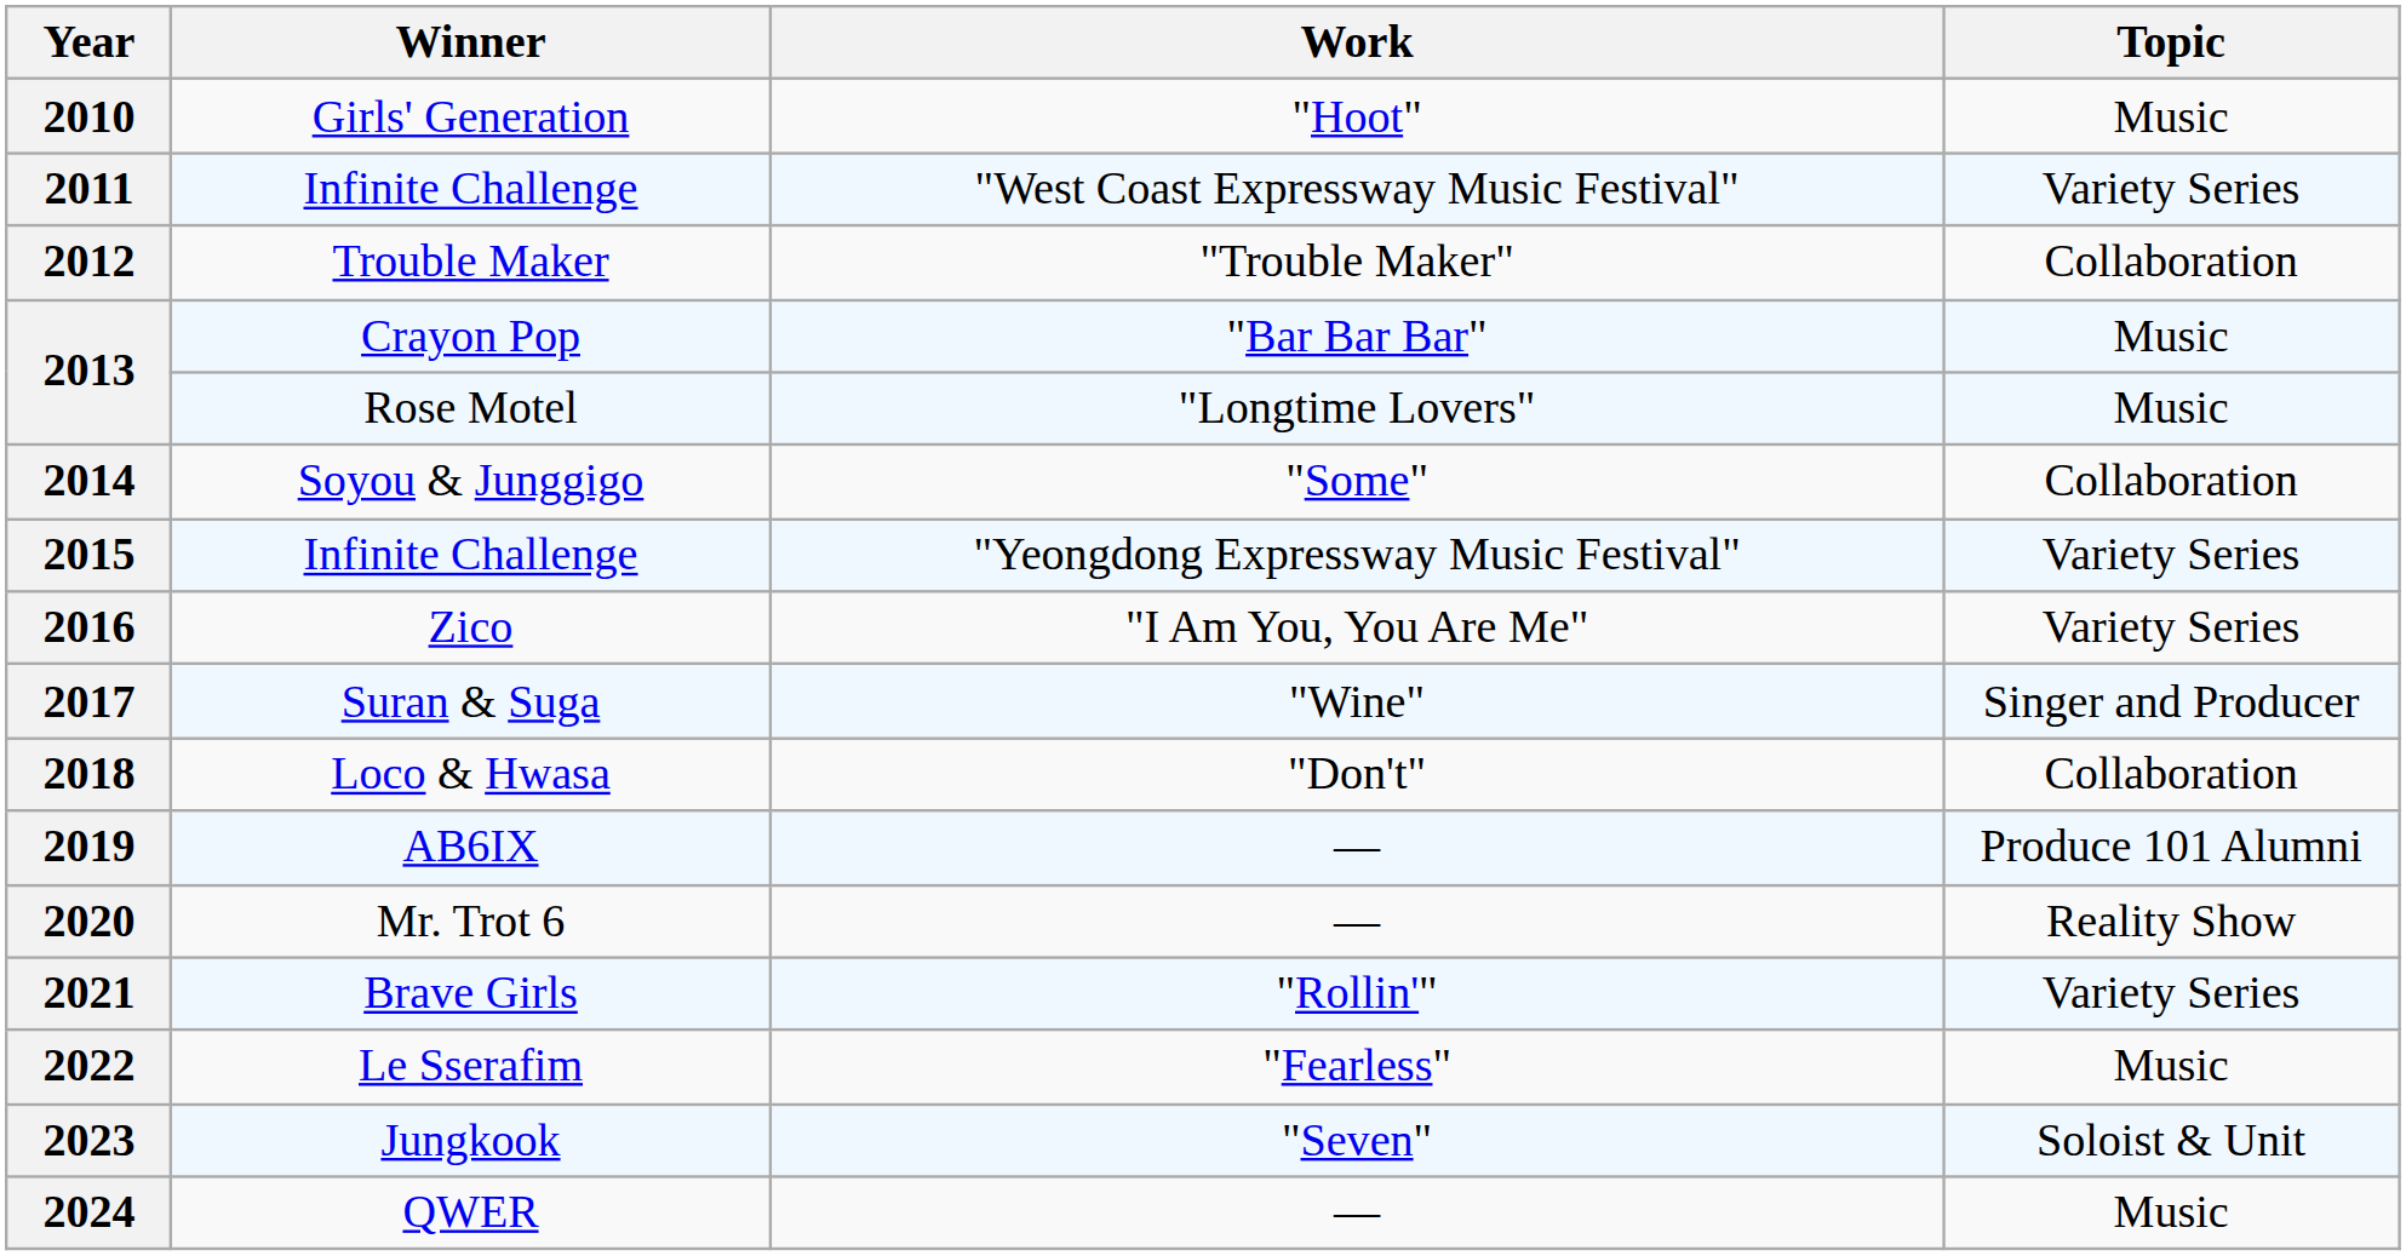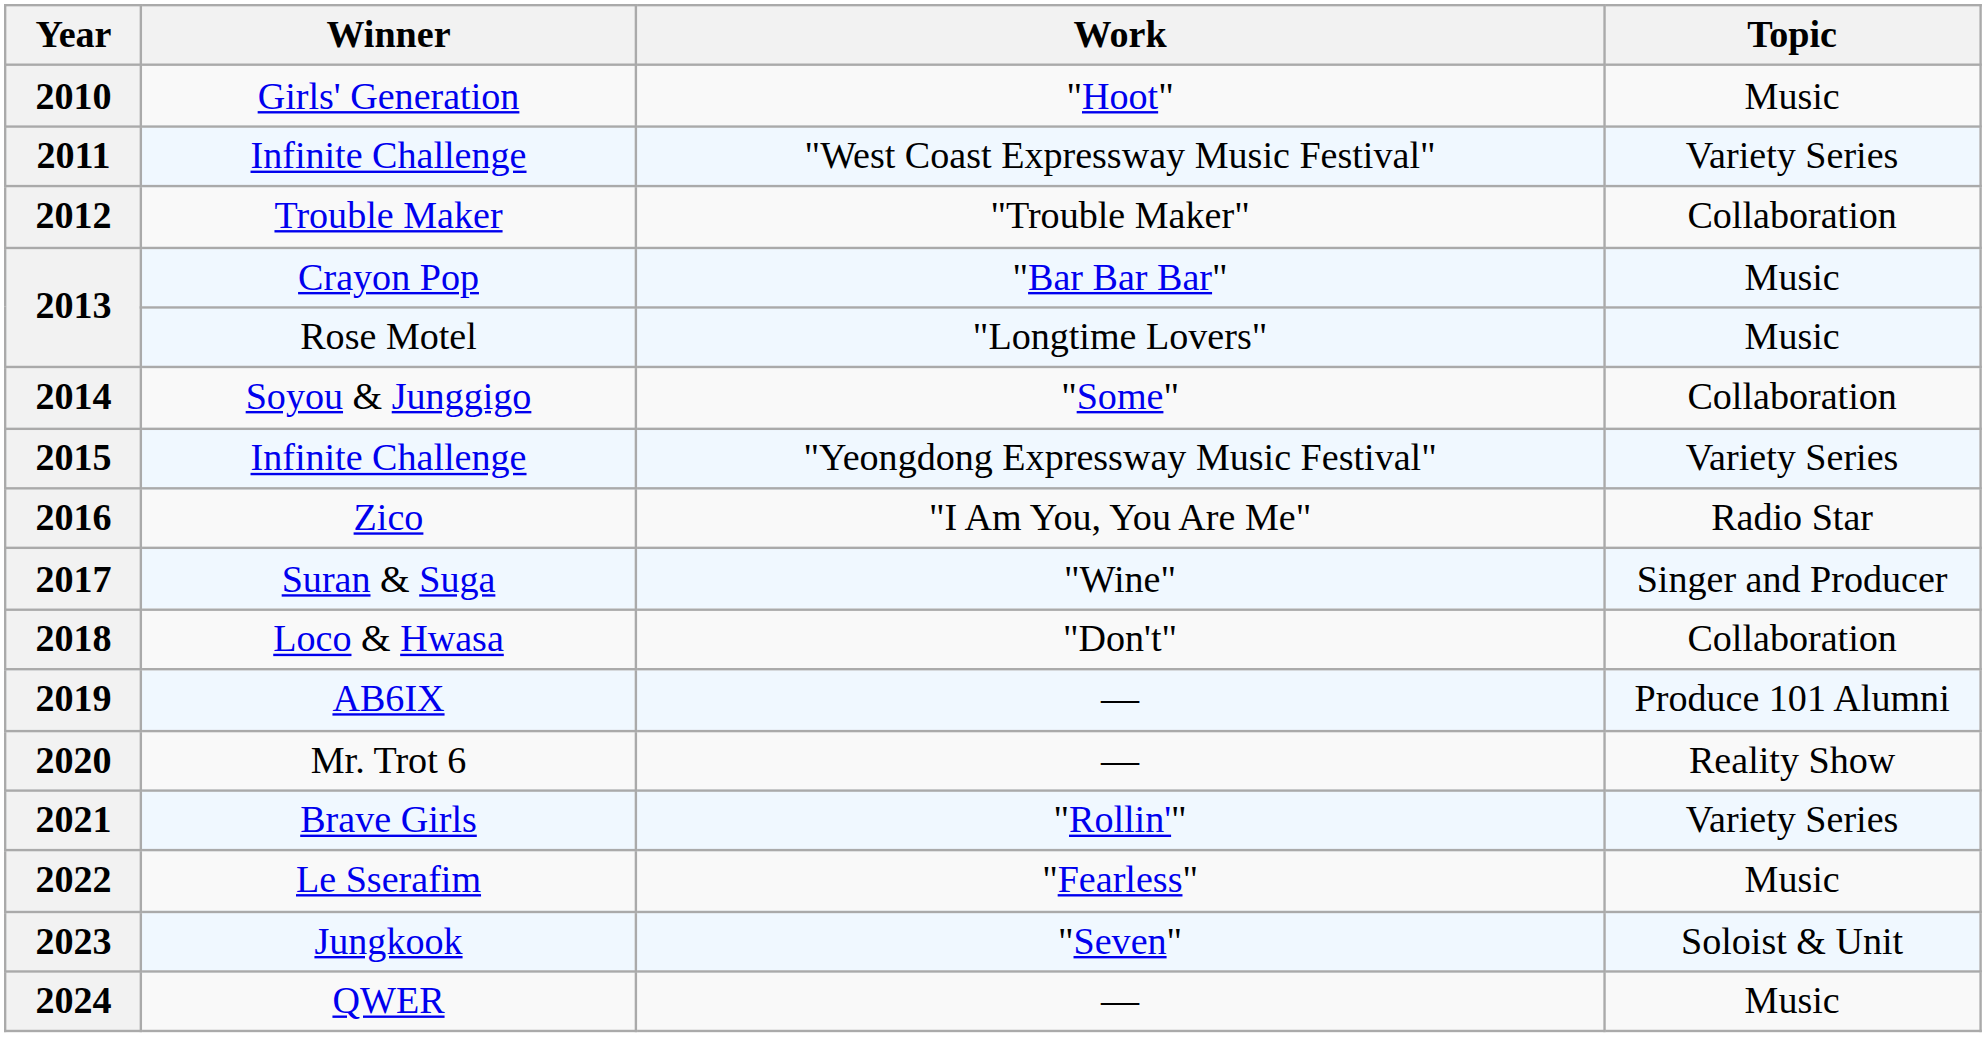2016 | Topic: Variety Series -> Radio Star
